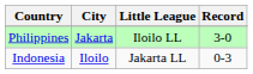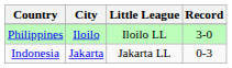Philippines | City: Jakarta -> Iloilo
Indonesia | City: Iloilo -> Jakarta
